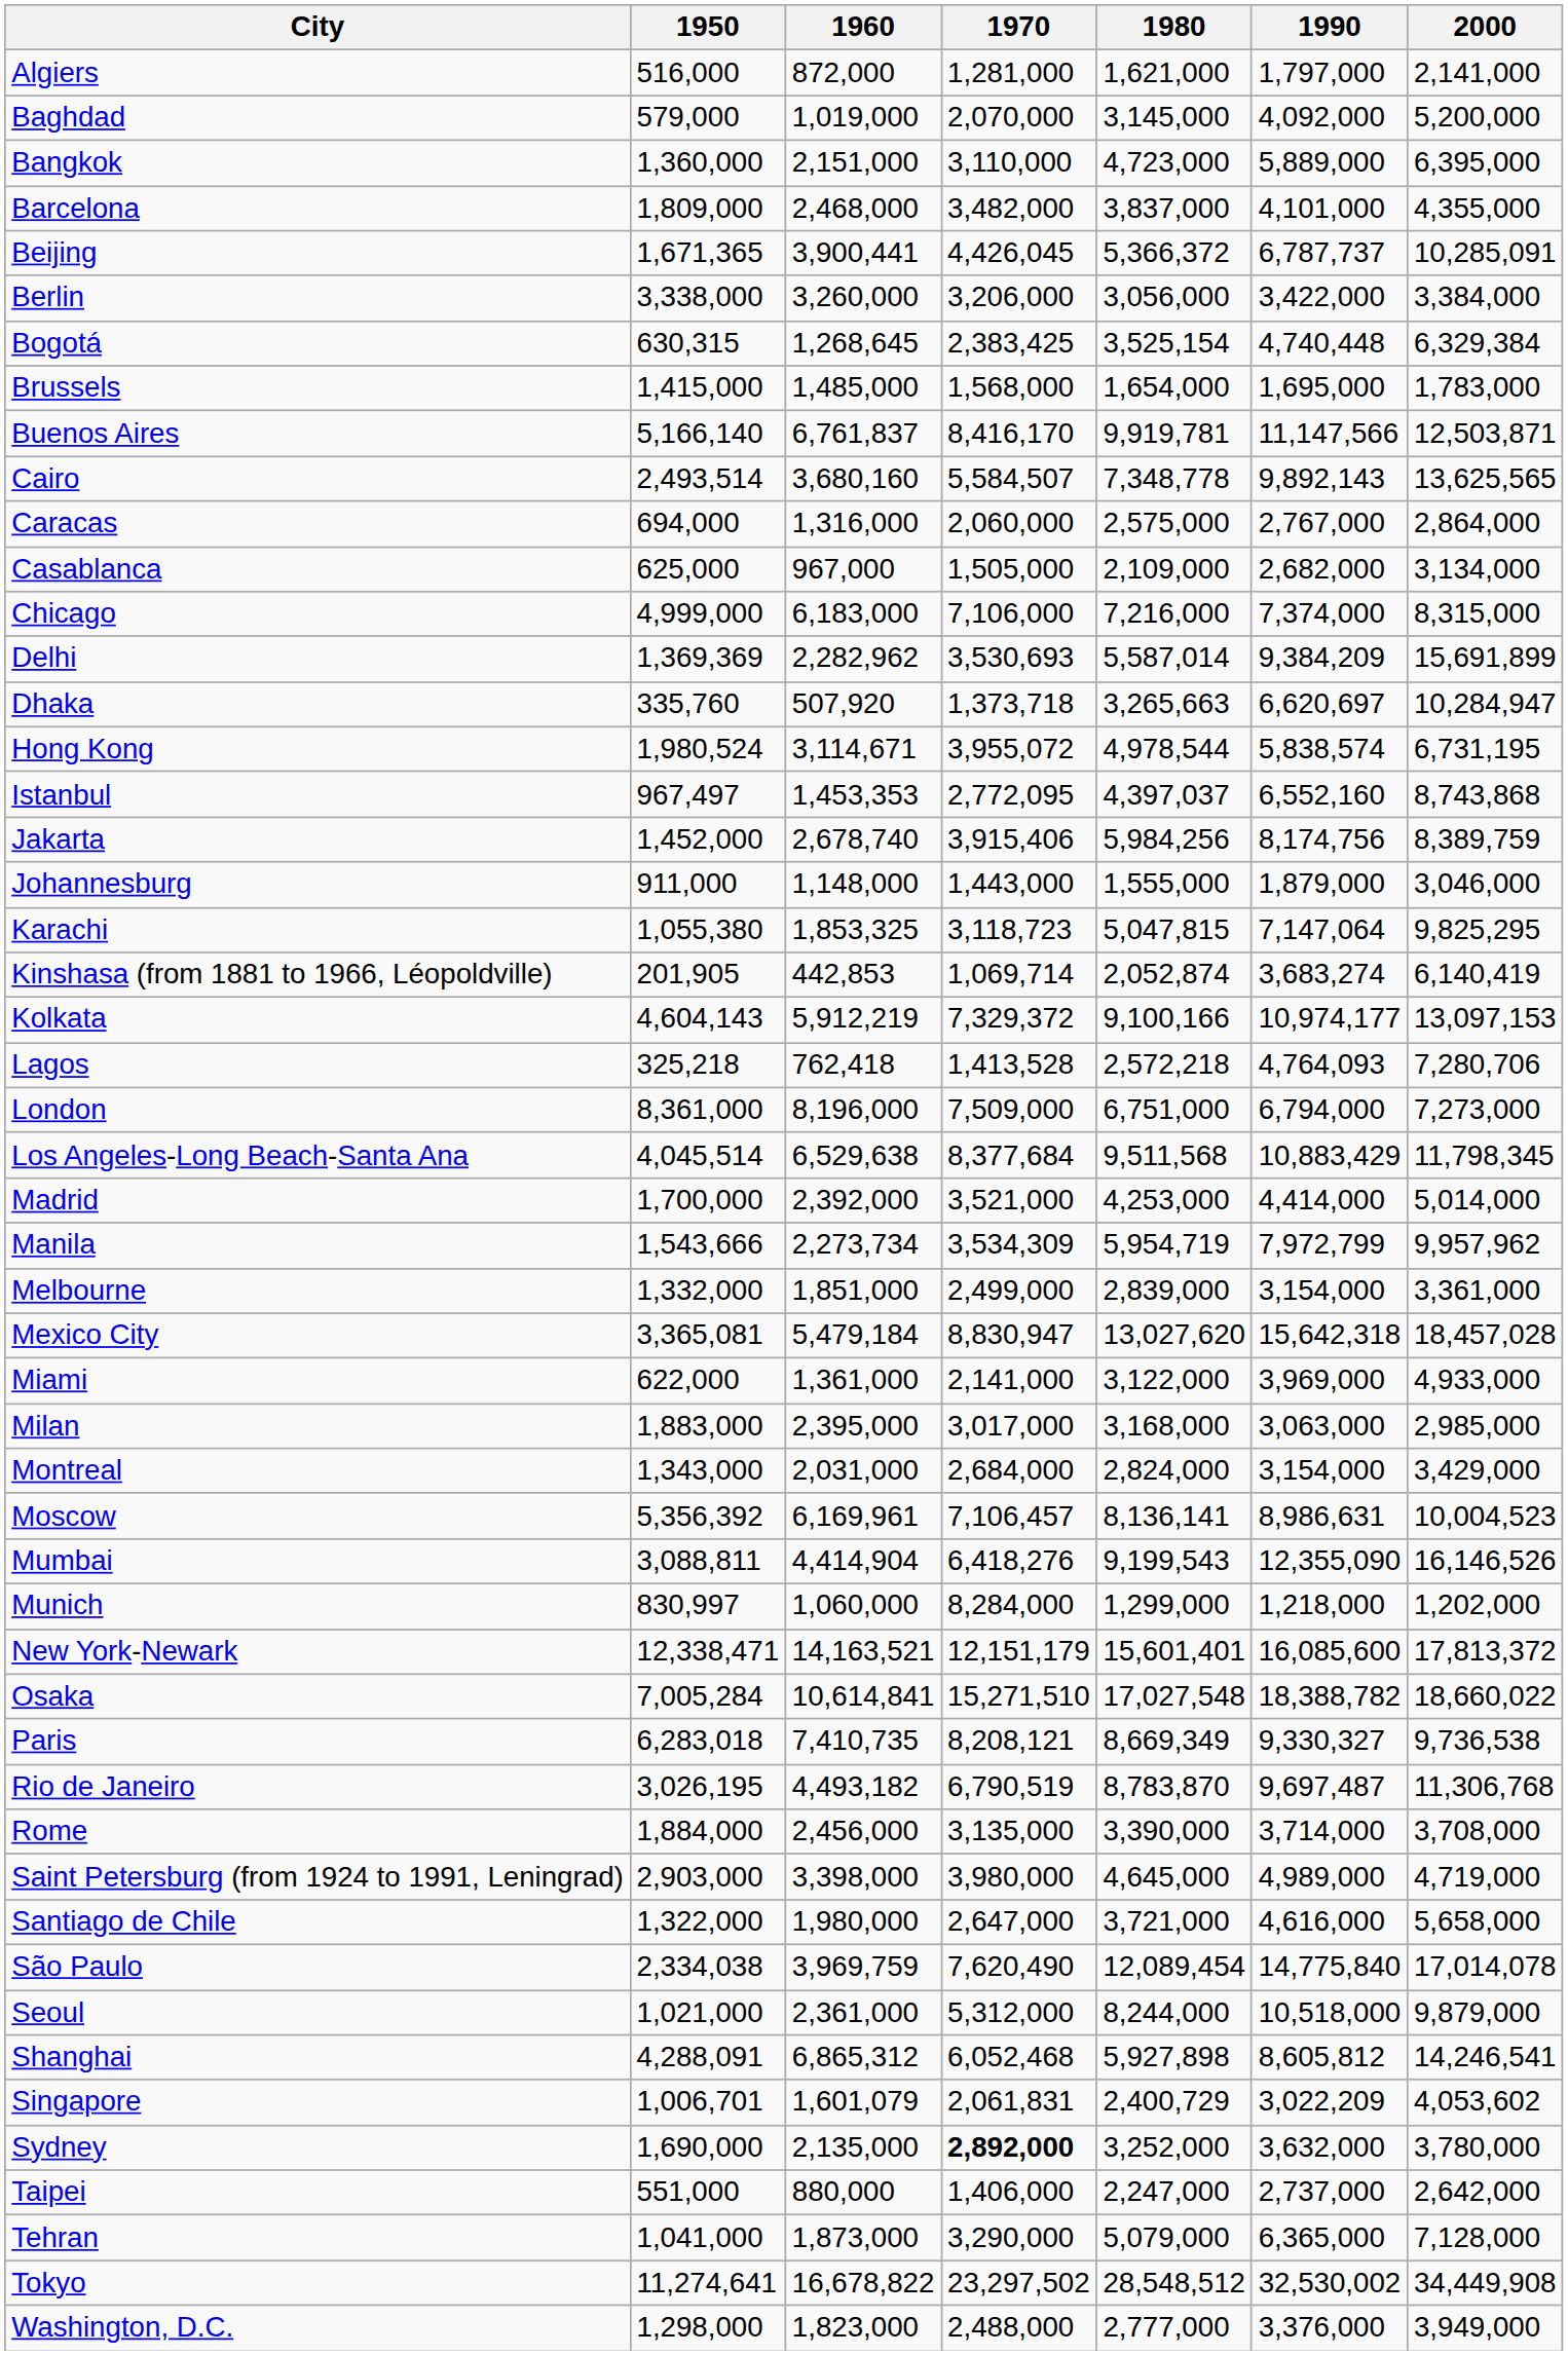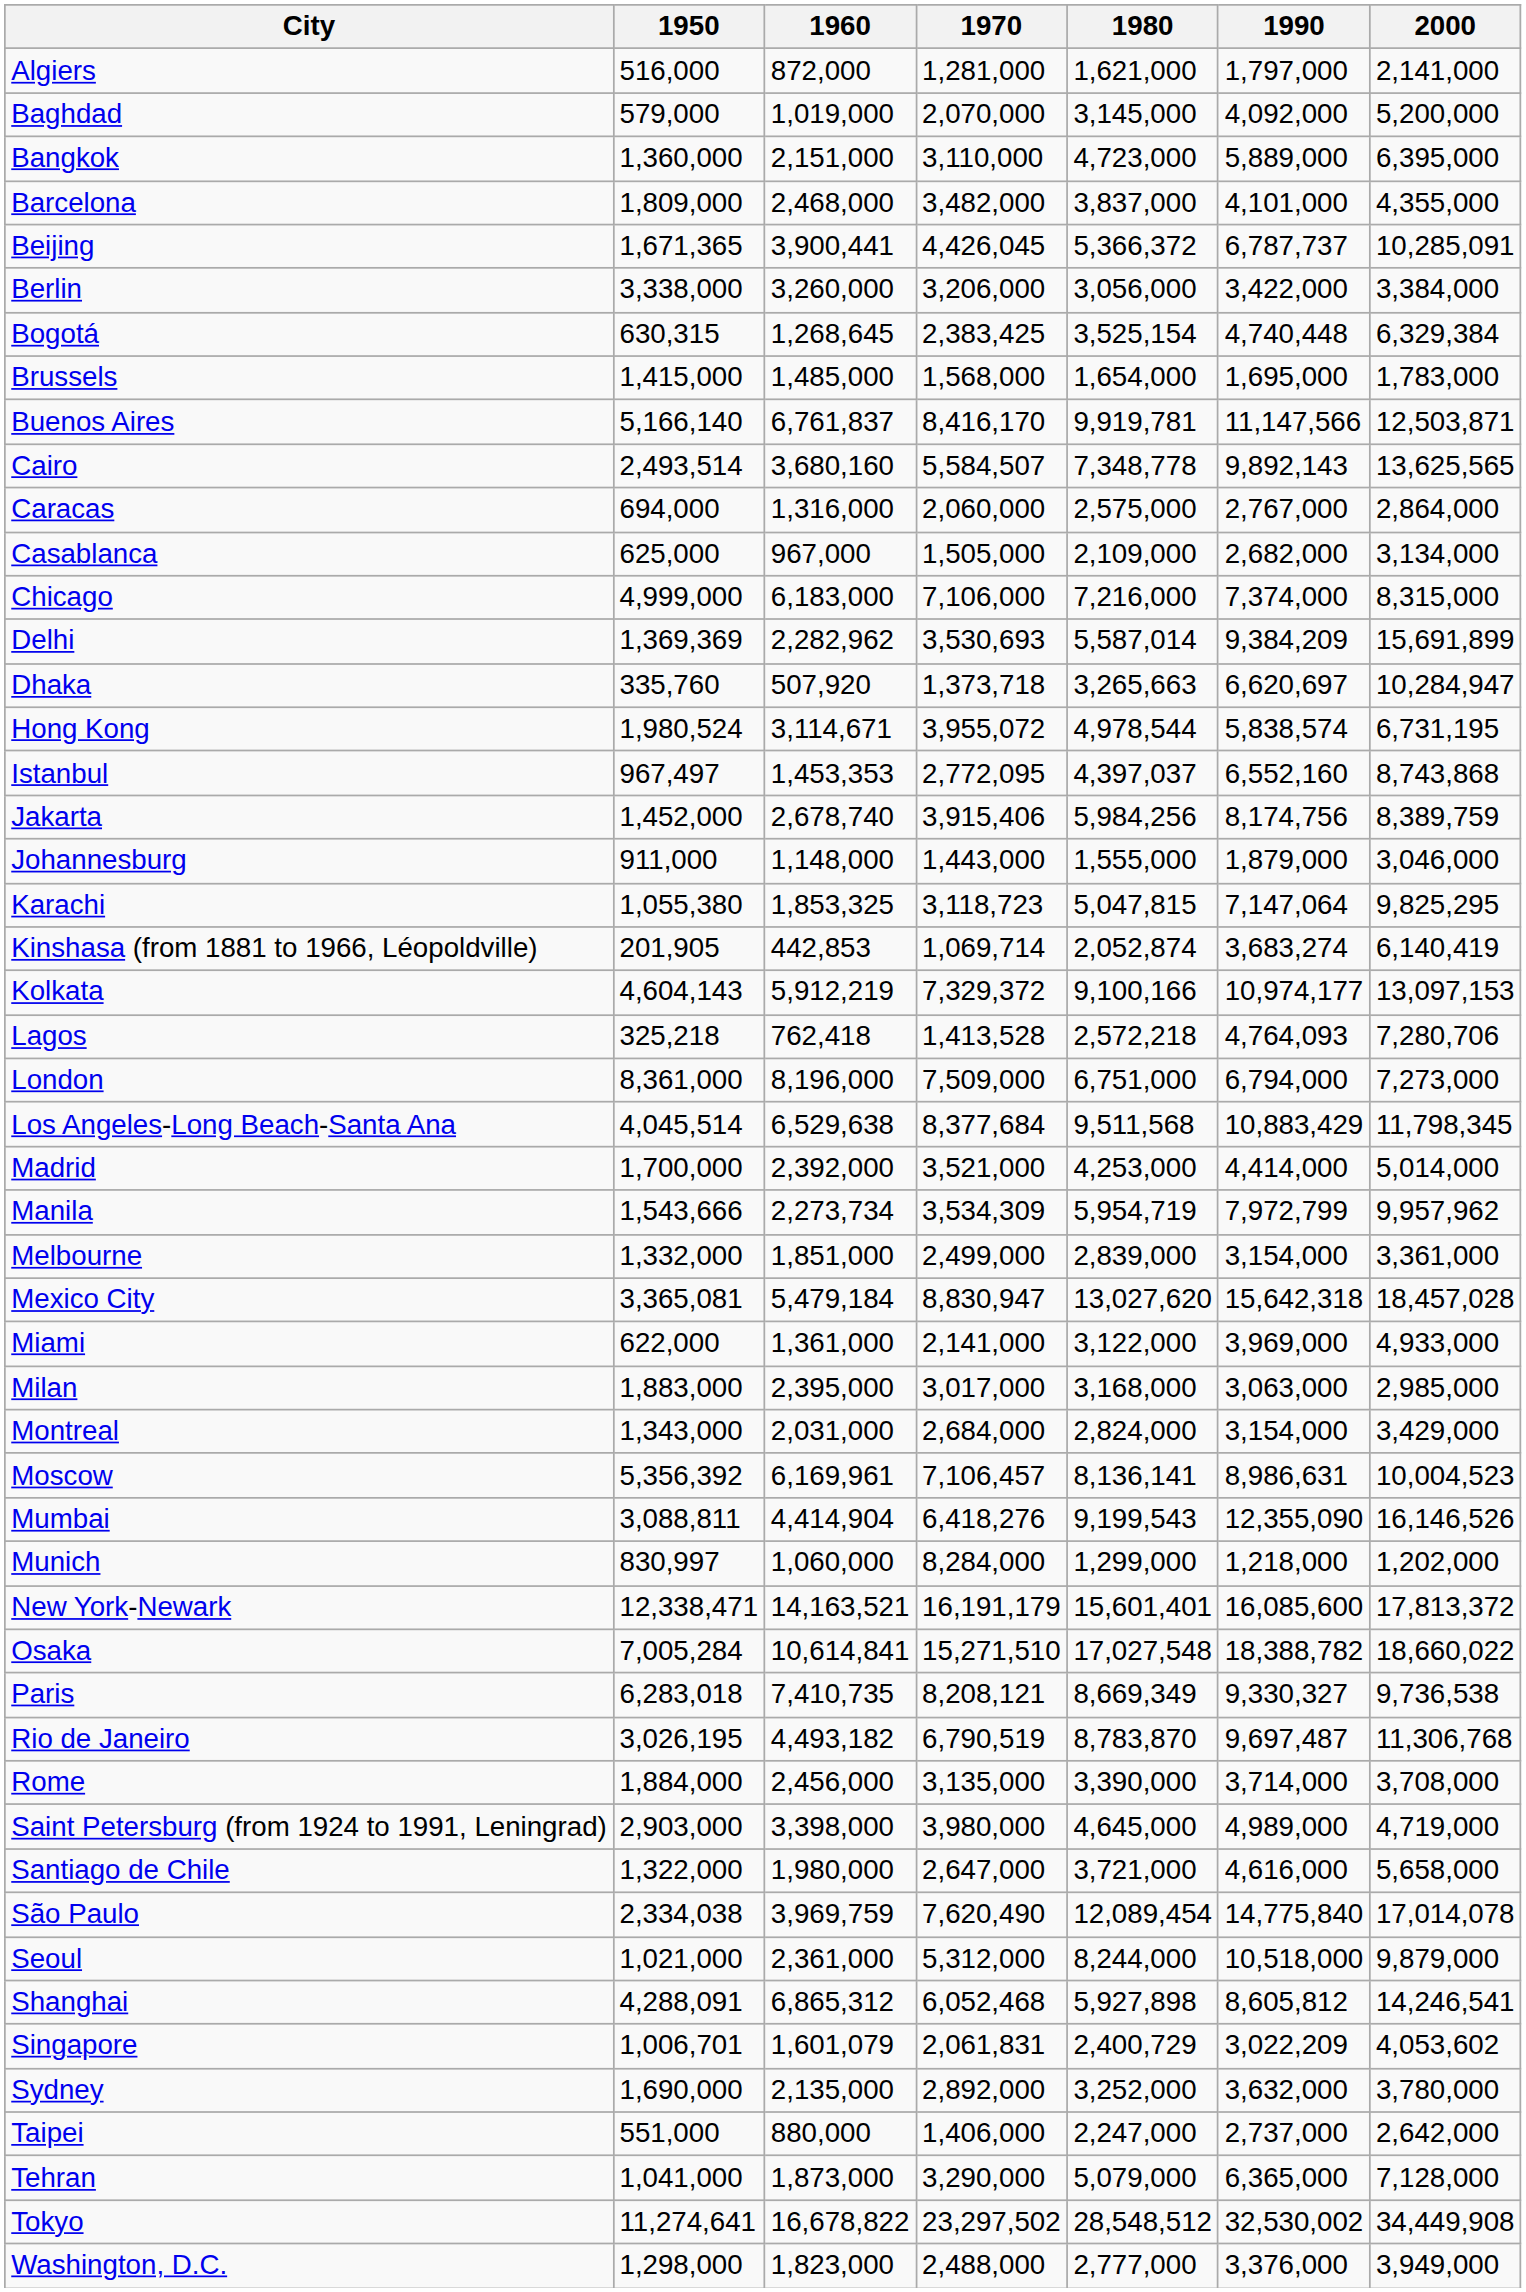New York-Newark | 1970: 12,151,179 -> 16,191,179
Sydney | 1970: bold -> normal
